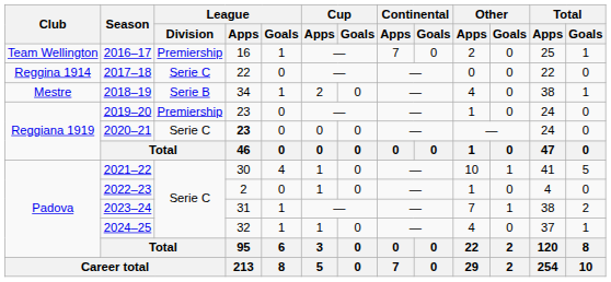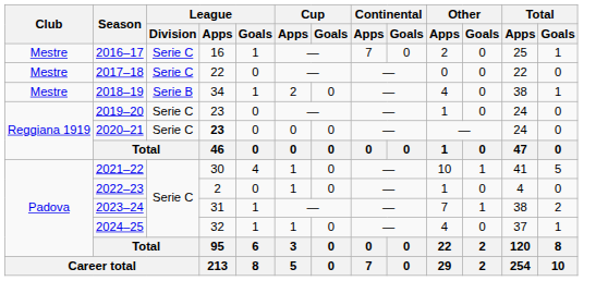2016–17 | Club: Team Wellington -> Mestre
2016–17 | League / Division: Premiership -> Serie C
2017–18 | Club: Reggina 1914 -> Mestre
2019–20 | League / Division: Premiership -> Serie C
